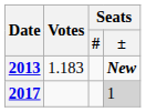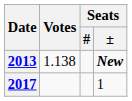2013 | Votes: 1.183 -> 1.138
2017 | Seats / ±: lightgrey background -> no background
